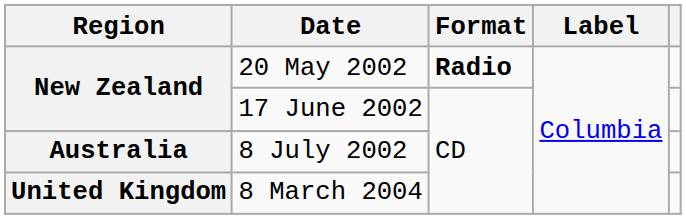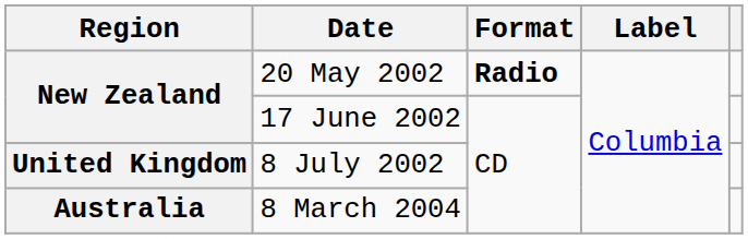8 July 2002 | Region: Australia -> United Kingdom
8 March 2004 | Region: United Kingdom -> Australia
